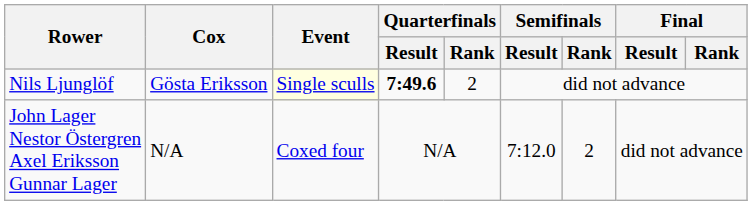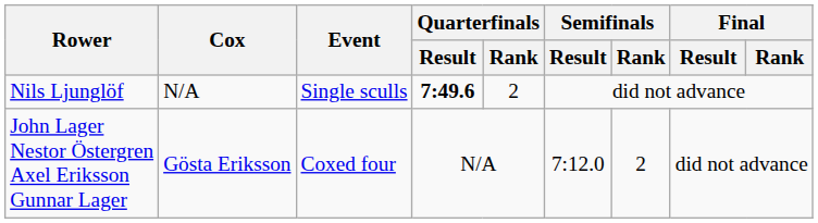Nils Ljunglöf | Cox: Gösta Eriksson -> N/A
Nils Ljunglöf | Event: lightyellow background -> no background
John Lager Nestor Östergren Axel Eriksson Gunnar Lager | Cox: N/A -> Gösta Eriksson
